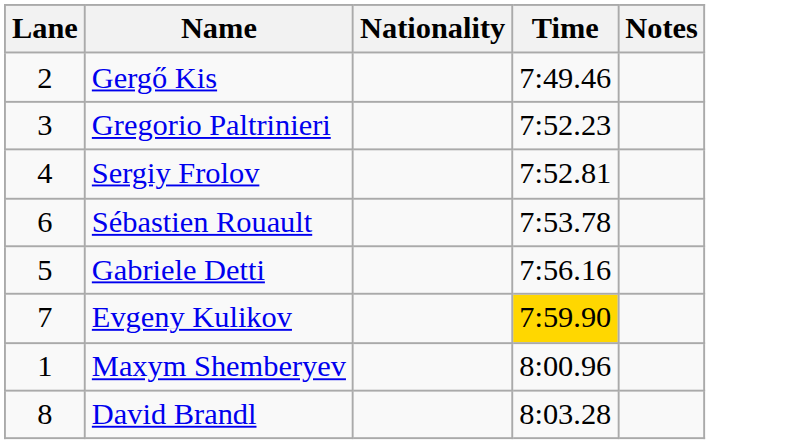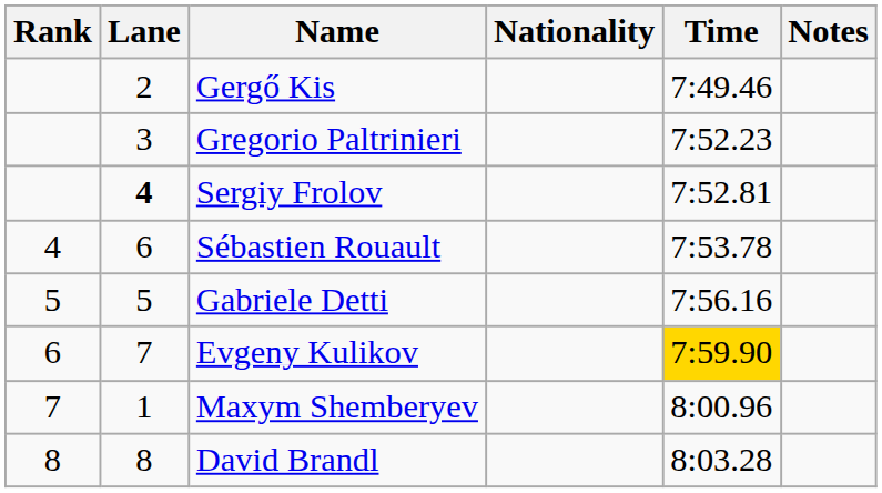+ column: Rank | 4 | 5 | 6 | 7 | 8
Sergiy Frolov | Lane: normal -> bold
